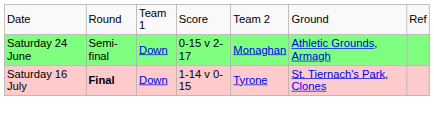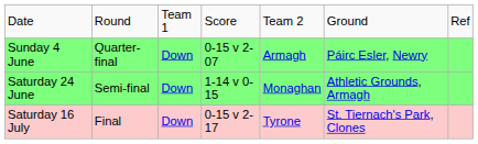+ row: Sunday 4 June | Quarter-final | Down | 0-15 v 2-07 | Armagh | Páirc Esler, Newry
Saturday 24 June | column 4: 0-15 v 2-17 -> 1-14 v 0-15
Saturday 16 July | column 2: bold -> normal
Saturday 16 July | column 4: 1-14 v 0-15 -> 0-15 v 2-17
